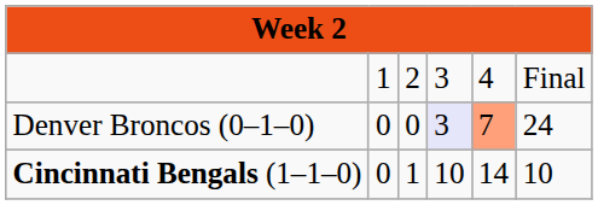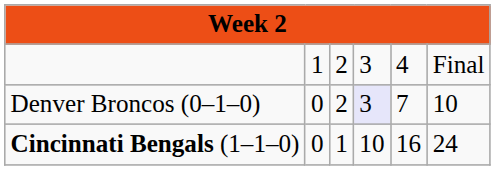Denver Broncos (0–1–0) | column 3: 0 -> 2
Denver Broncos (0–1–0) | column 5: lightsalmon background -> no background
Denver Broncos (0–1–0) | column 6: 24 -> 10
Cincinnati Bengals (1–1–0) | column 5: 14 -> 16
Cincinnati Bengals (1–1–0) | column 6: 10 -> 24
